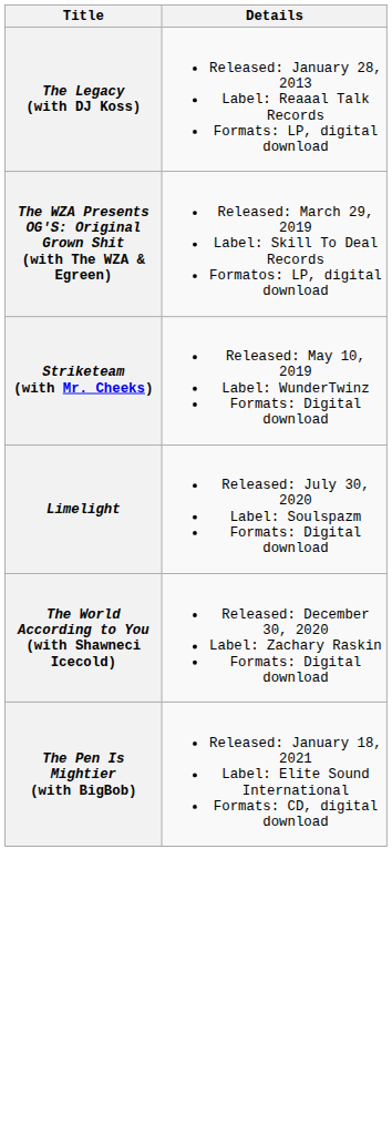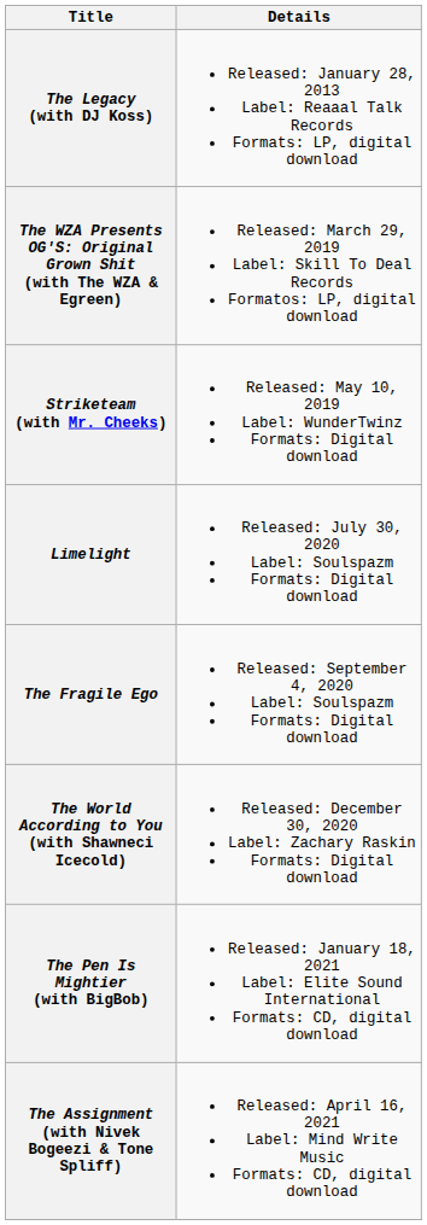+ row: The Fragile Ego | Released: September 4, 2020 Label: Soulspazm Formats: Digital download
+ row: The Assignment (with Nivek Bogeezi & Tone Spliff) | Released: April 16, 2021 Label: Mind Write Music Formats: CD, digital download
